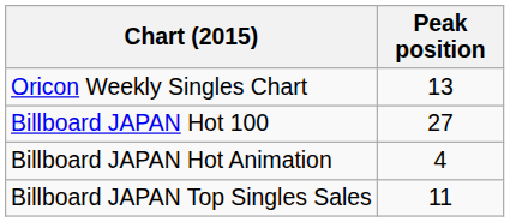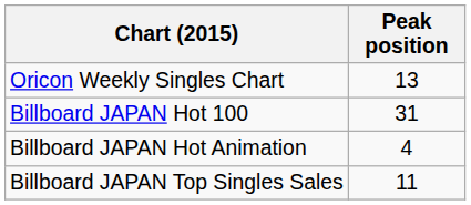Billboard JAPAN Hot 100 | Peak position: 27 -> 31
